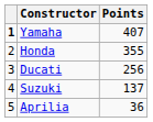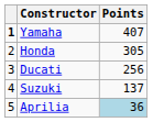Honda | Points: 355 -> 305
Aprilia | Points: no background -> lightblue background
